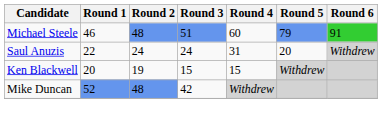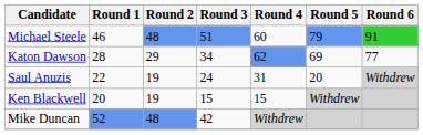+ row: Katon Dawson | 28 | 29 | 34 | 62 | 69 | 77
Saul Anuzis | Round 2: 24 -> 19
